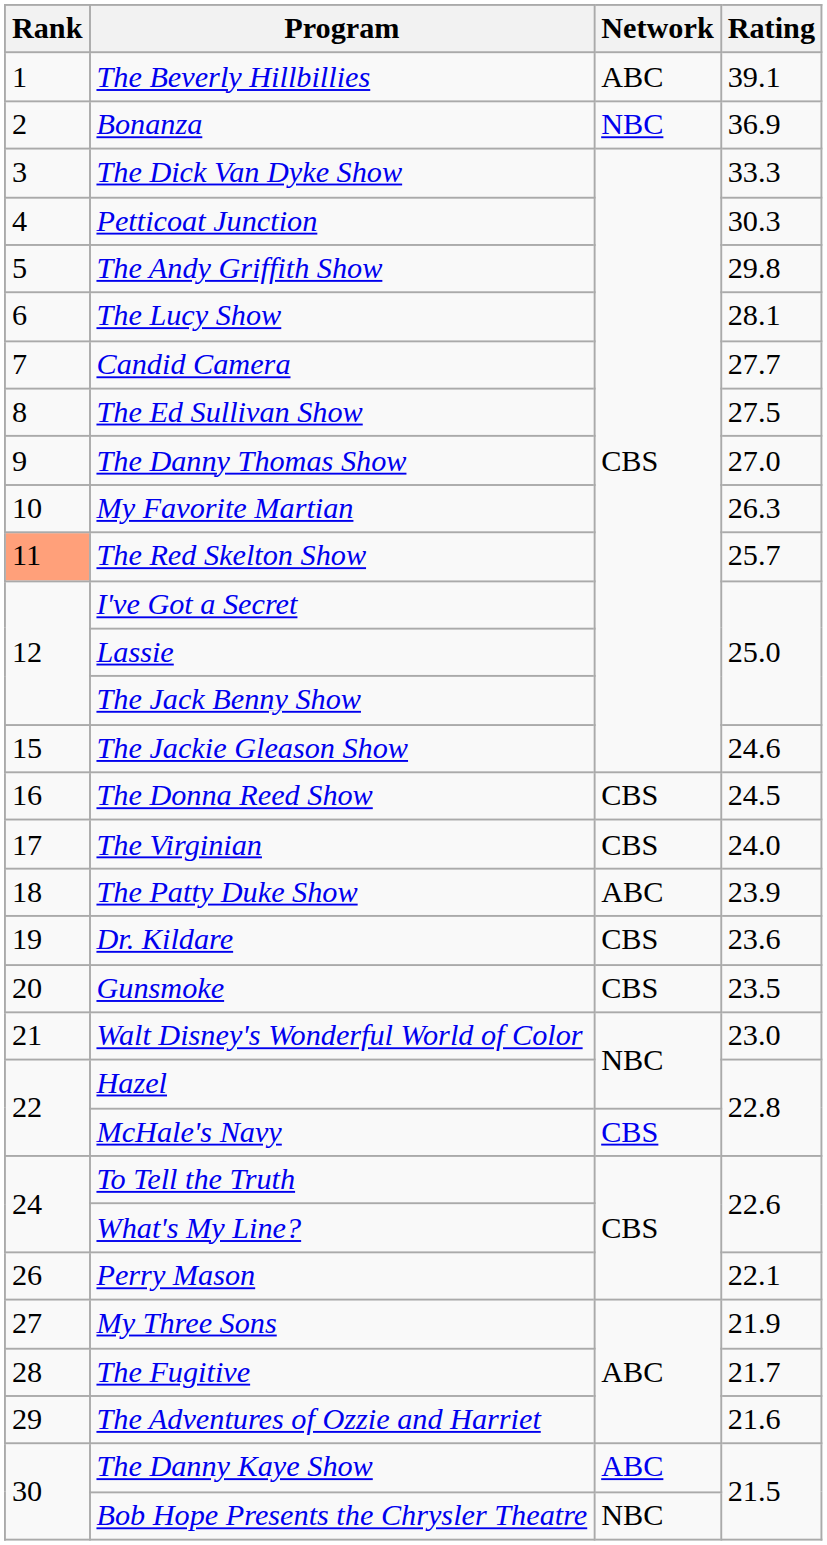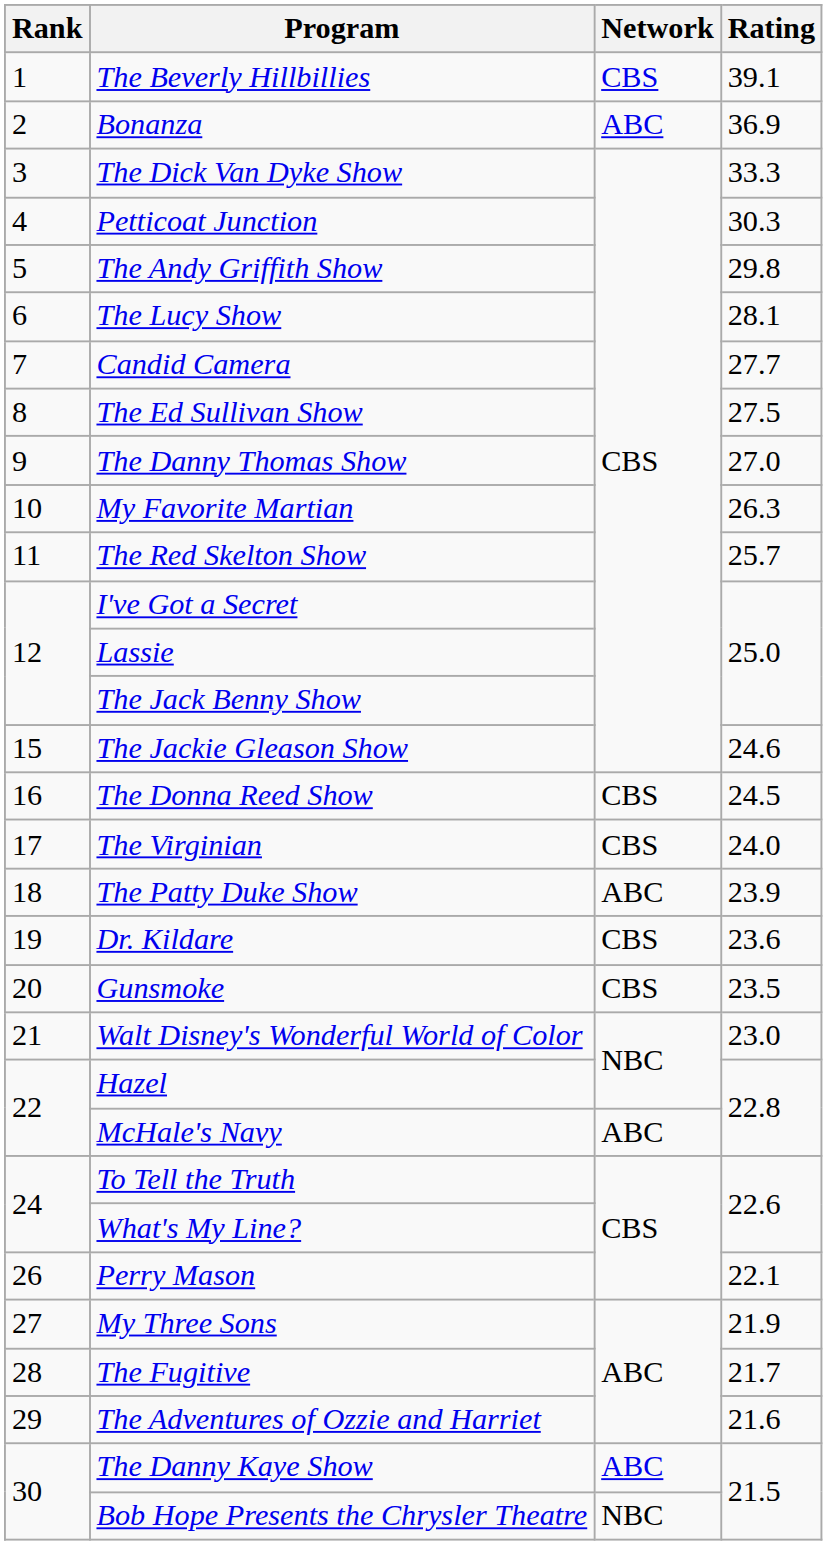The Beverly Hillbillies | Network: ABC -> CBS
Bonanza | Network: NBC -> ABC
The Red Skelton Show | Rank: lightsalmon background -> no background
McHale's Navy | Network: CBS -> ABC
